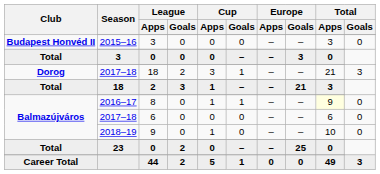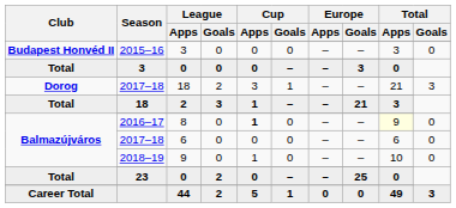8 | Cup / Apps: normal -> bold
8 | Cup / Goals: 1 -> 0
